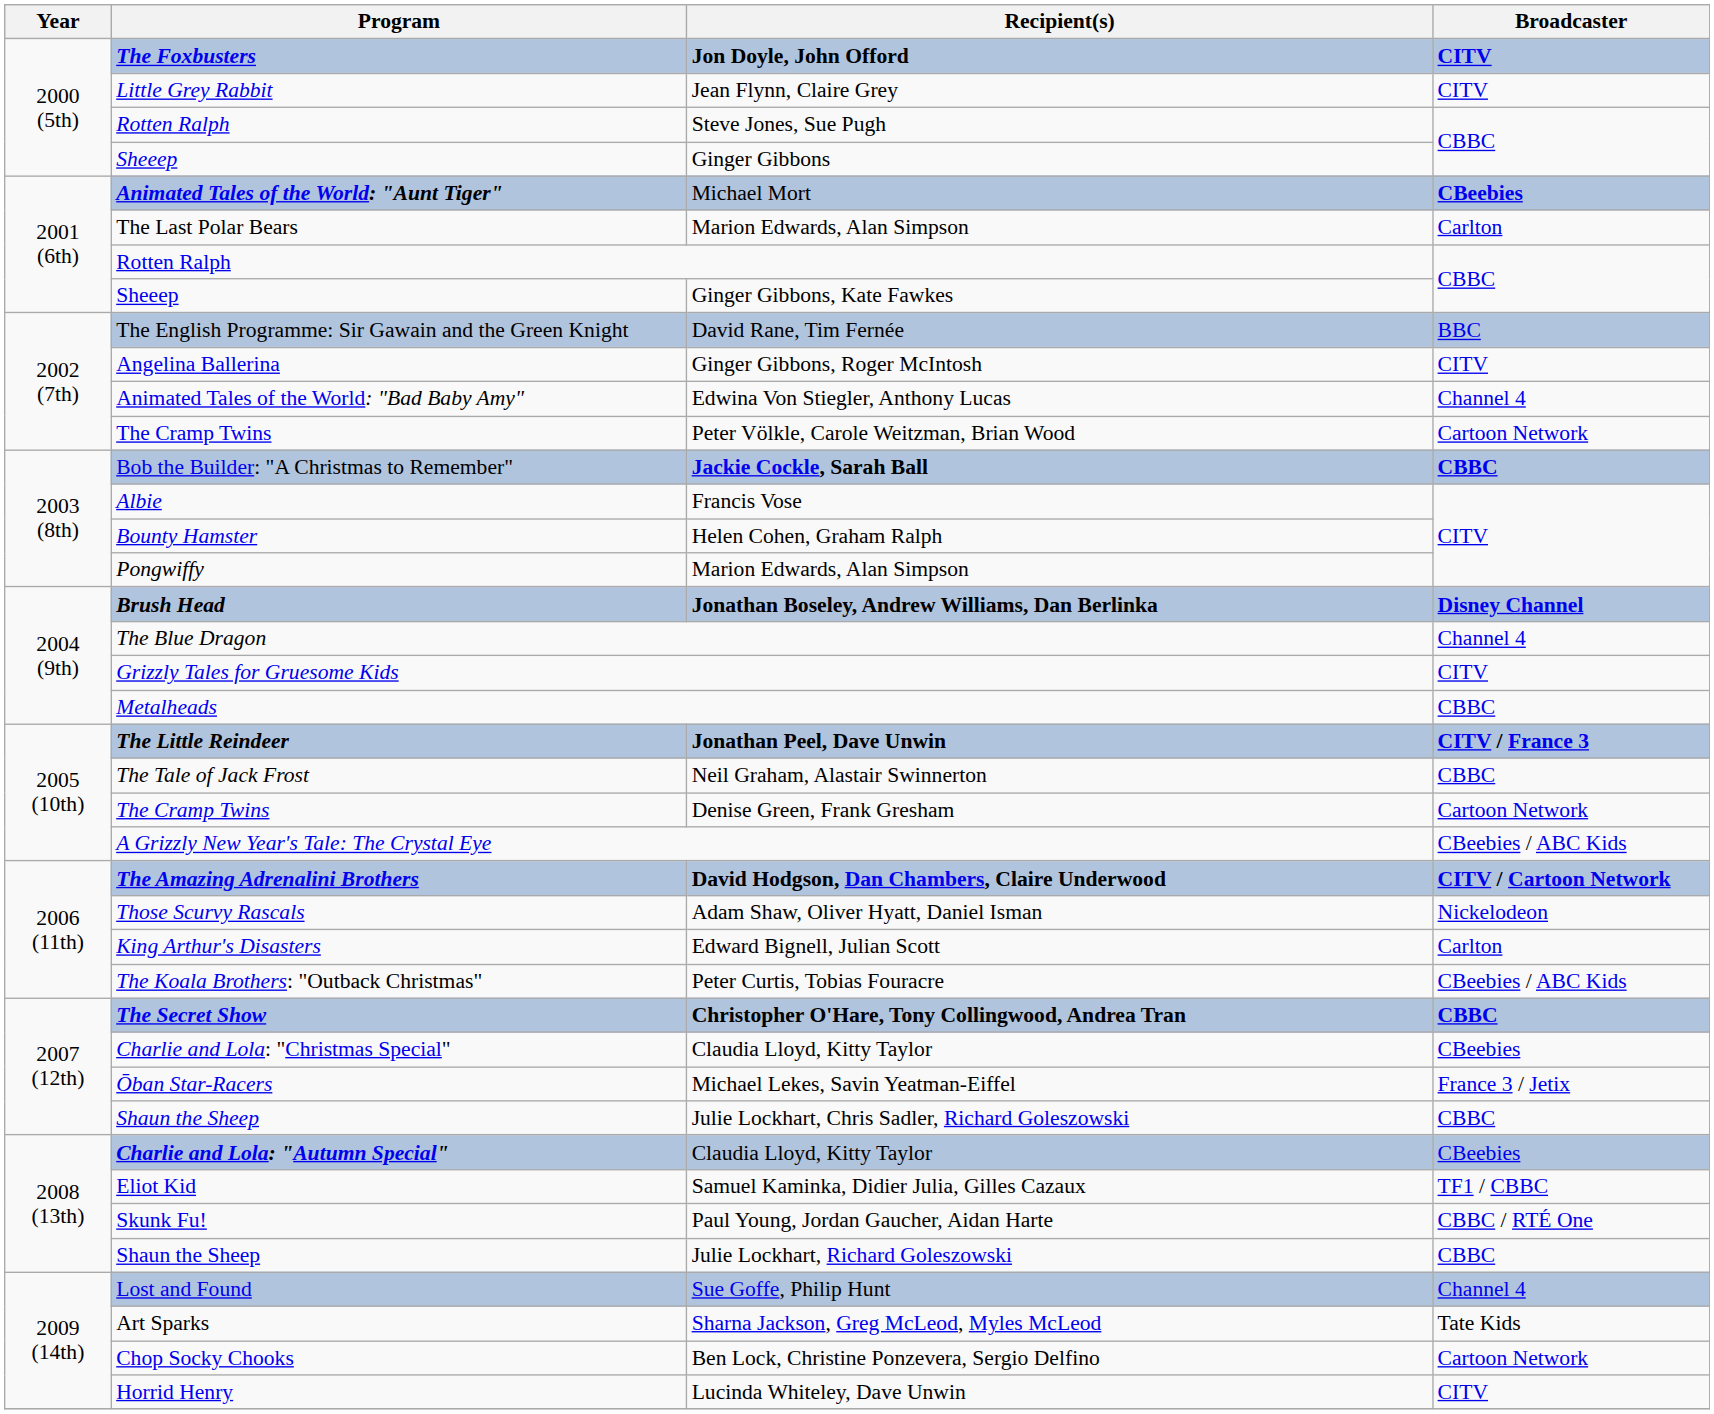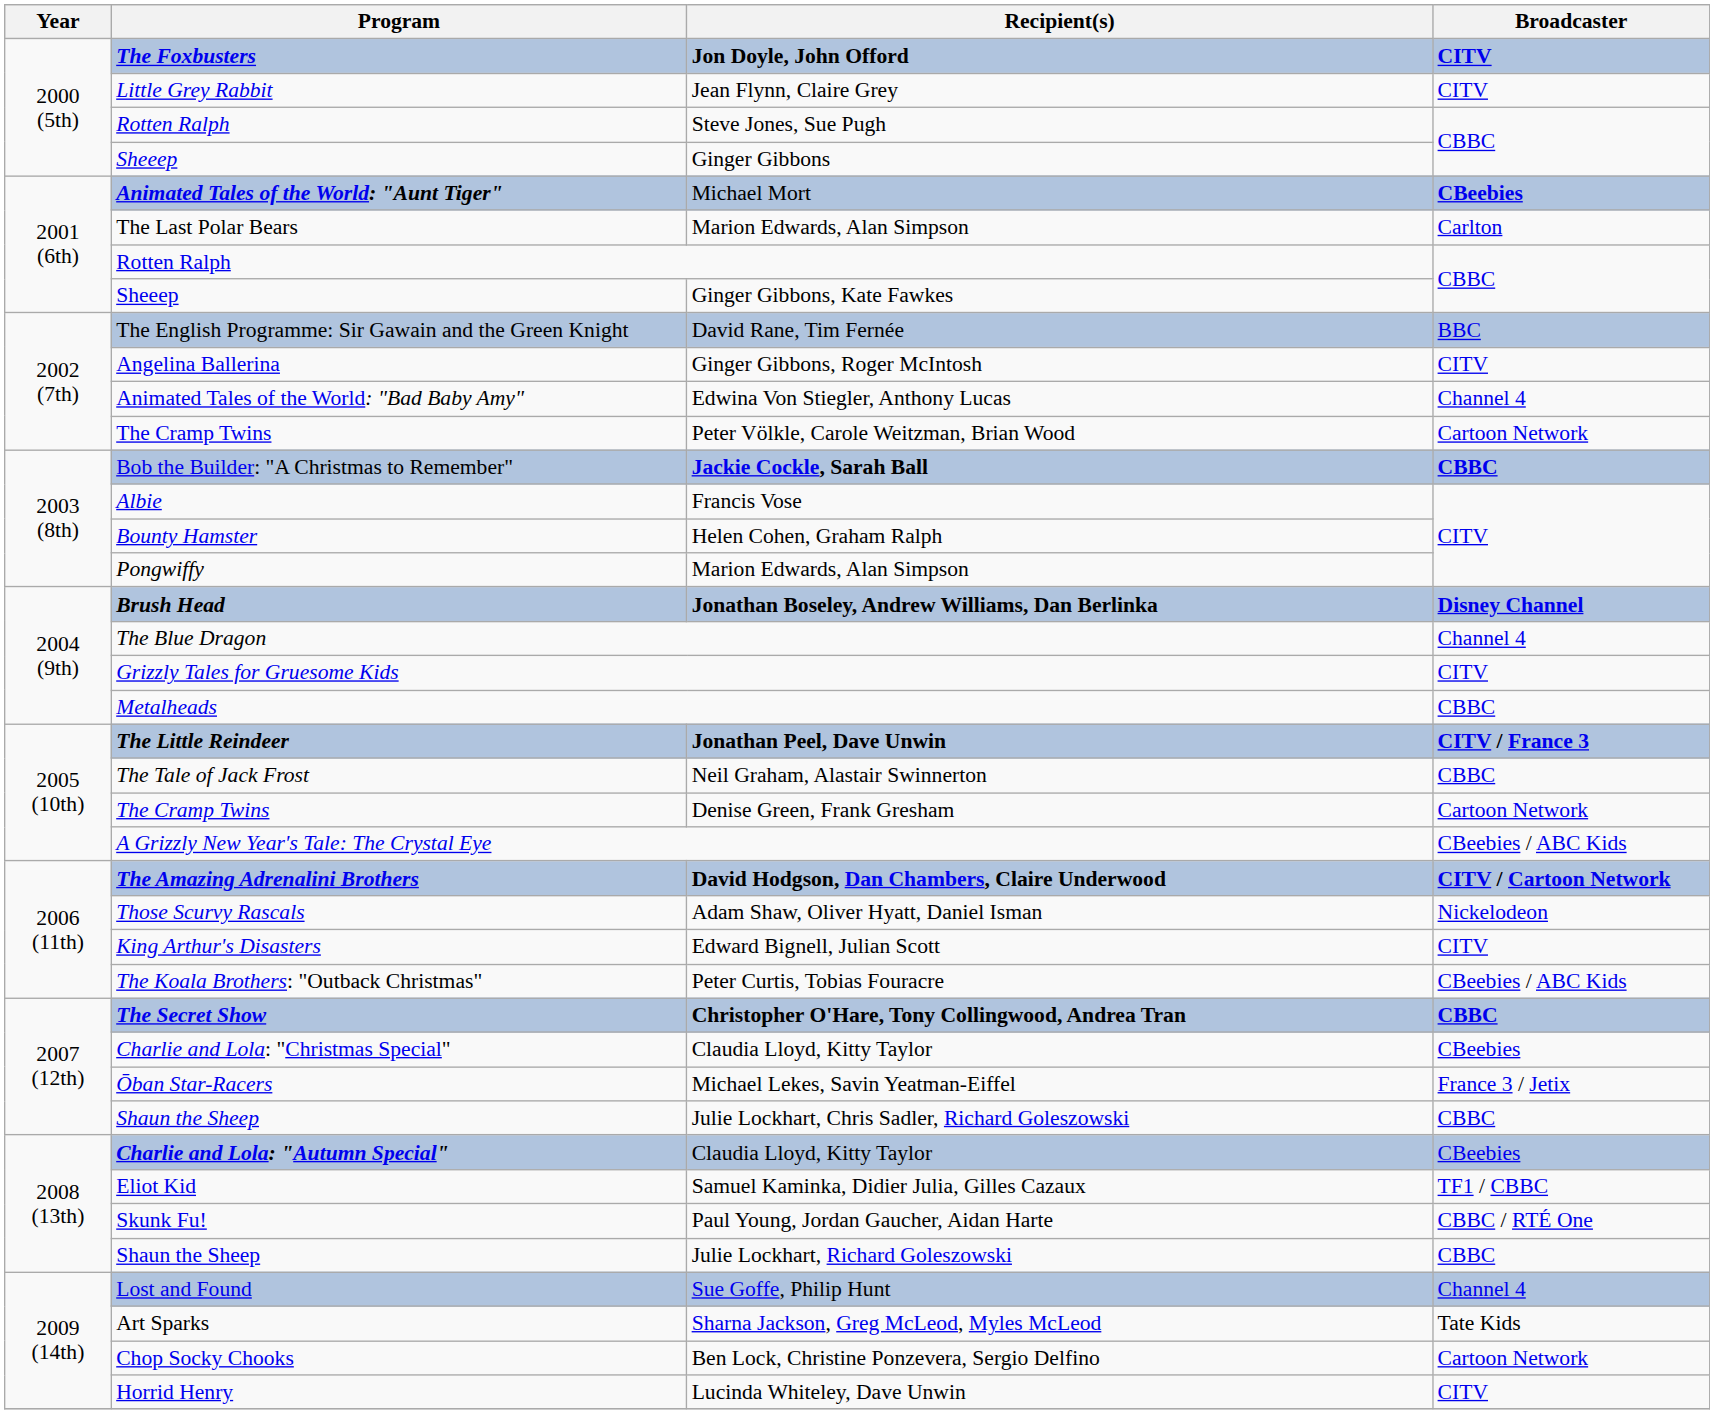Edward Bignell, Julian Scott | Broadcaster: Carlton -> CITV
